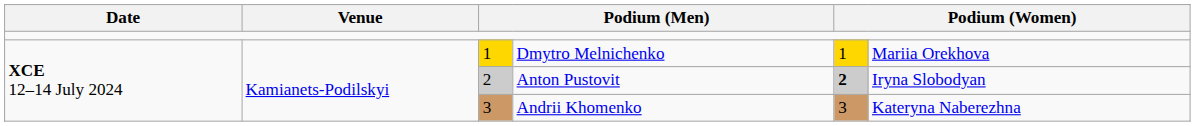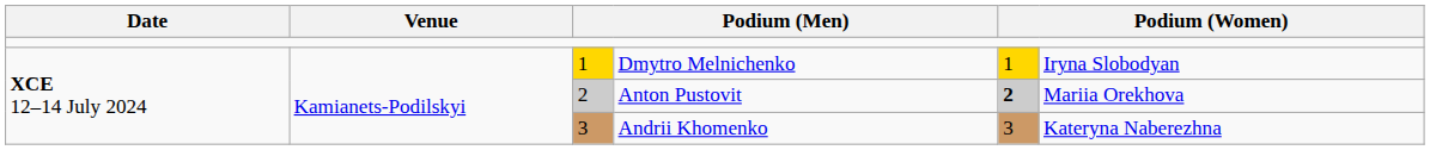Dmytro Melnichenko | column 6: Mariia Orekhova -> Iryna Slobodyan
Anton Pustovit | column 6: Iryna Slobodyan -> Mariia Orekhova
